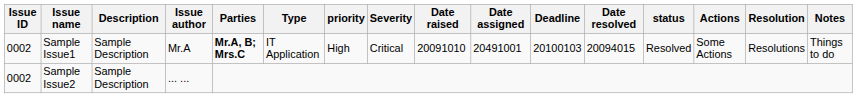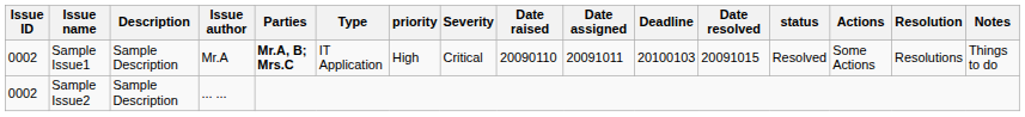Sample Issue1 | Date raised: 20091010 -> 20090110
Sample Issue1 | Date assigned: 20491001 -> 20091011
Sample Issue1 | Date resolved: 20094015 -> 20091015
